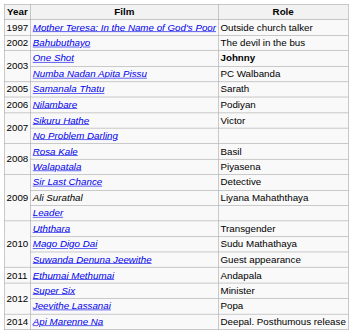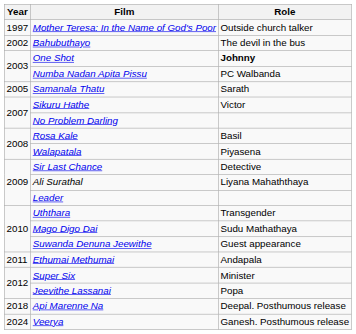- row: 2006 | Nilambare | Podiyan
Api Marenne Na | Year: 2014 -> 2018
+ row: 2024 | Veerya | Ganesh. Posthumous release
